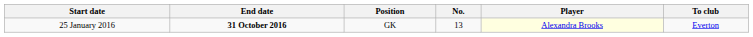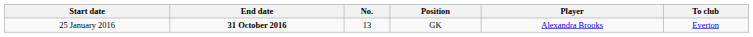columns swapped: Position <-> No.
25 January 2016 | Player: lightyellow background -> no background
